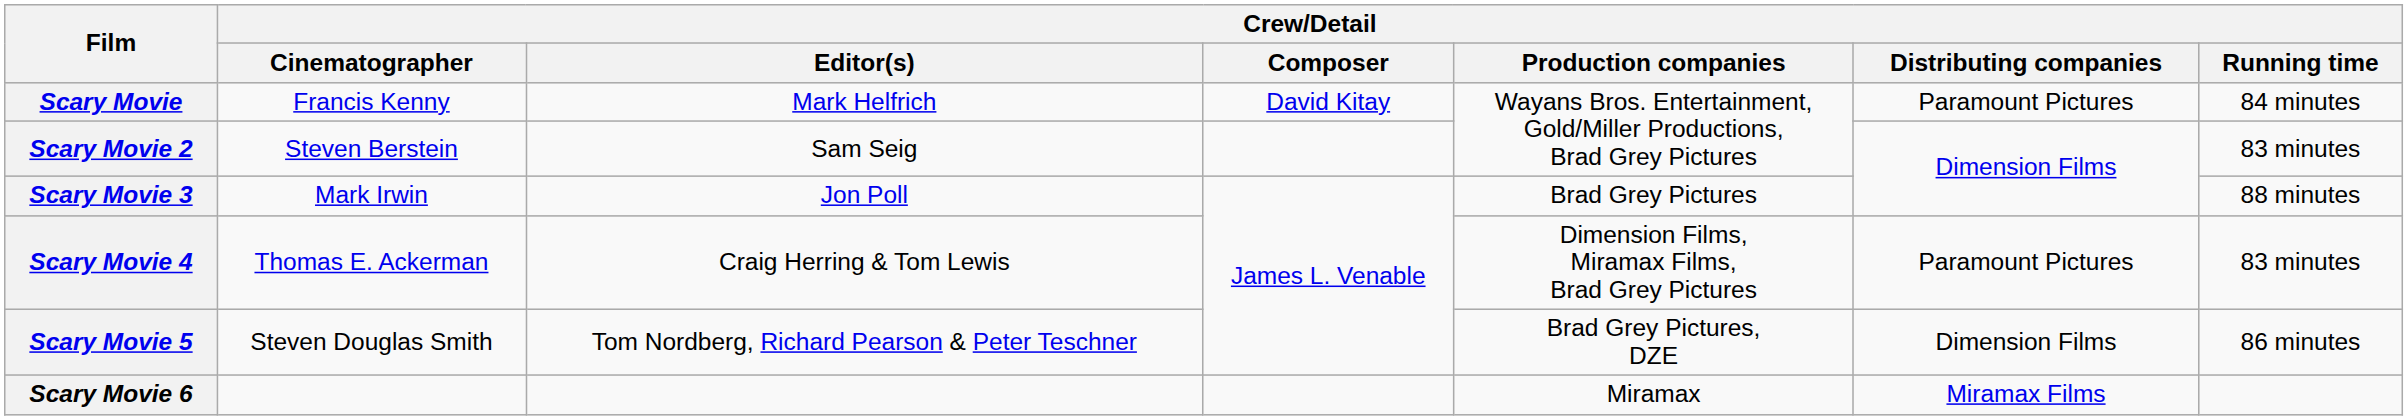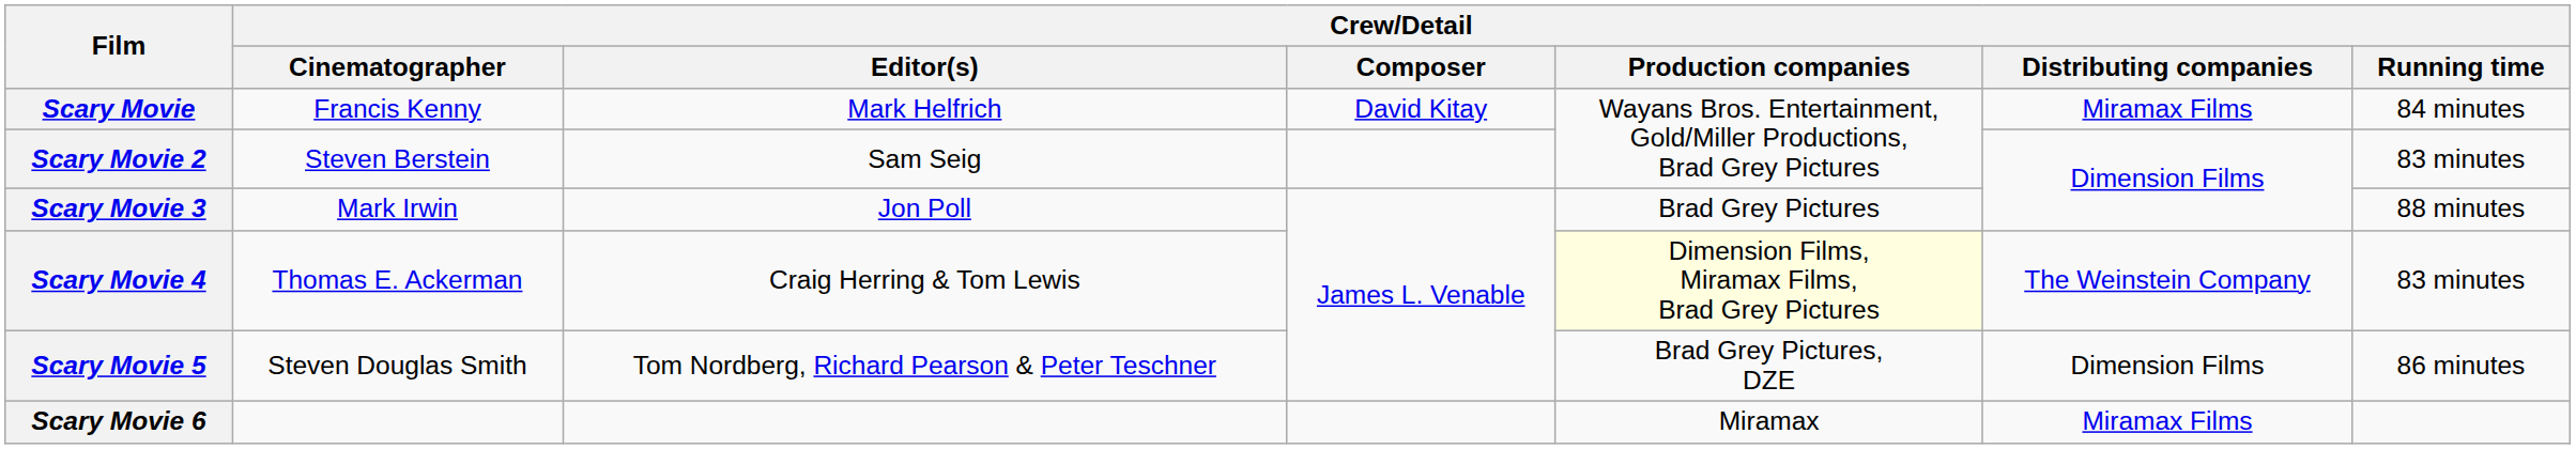Scary Movie | Crew/Detail / Distributing companies: Paramount Pictures -> Miramax Films
Scary Movie 4 | Crew/Detail / Production companies: no background -> lightyellow background
Scary Movie 4 | Crew/Detail / Distributing companies: Paramount Pictures -> The Weinstein Company
